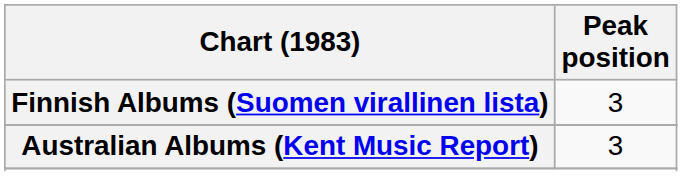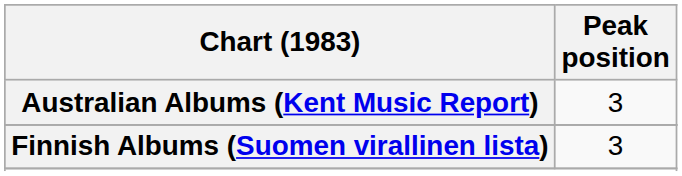rows swapped: Australian Albums (Kent Music Report) <-> Finnish Albums (Suomen virallinen lista)
